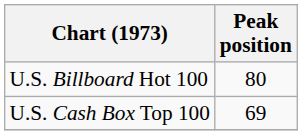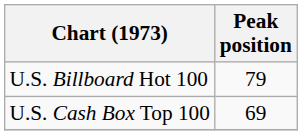U.S. Billboard Hot 100 | Peak position: 80 -> 79
